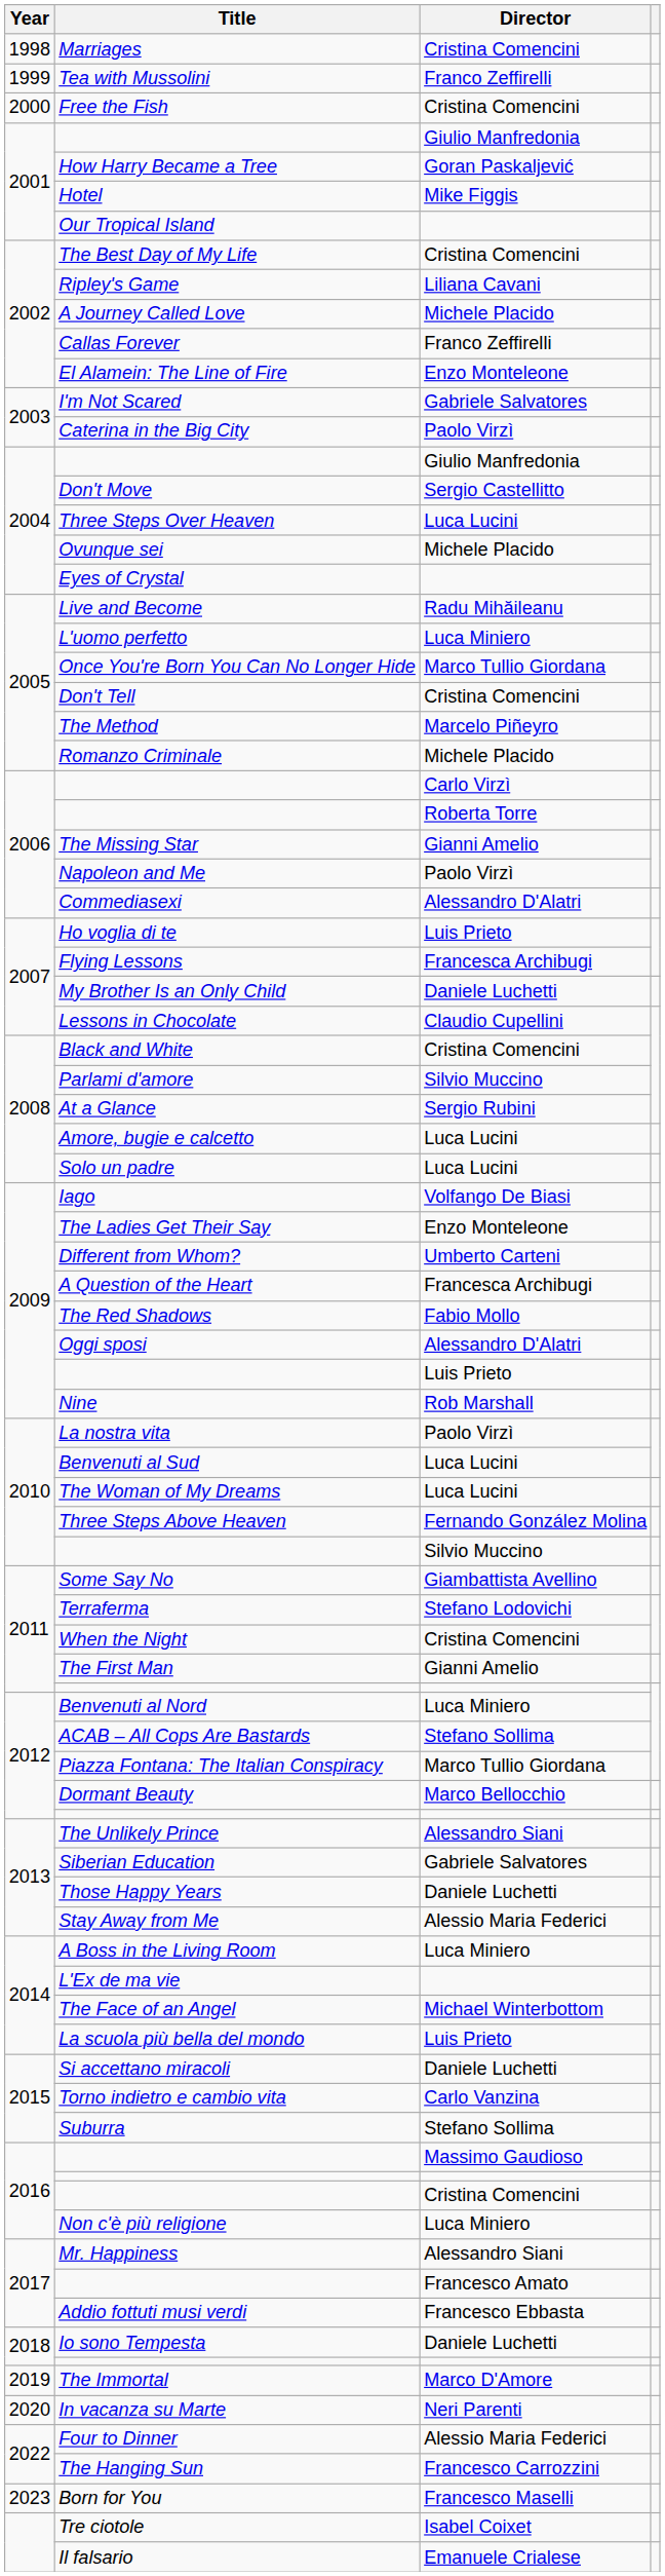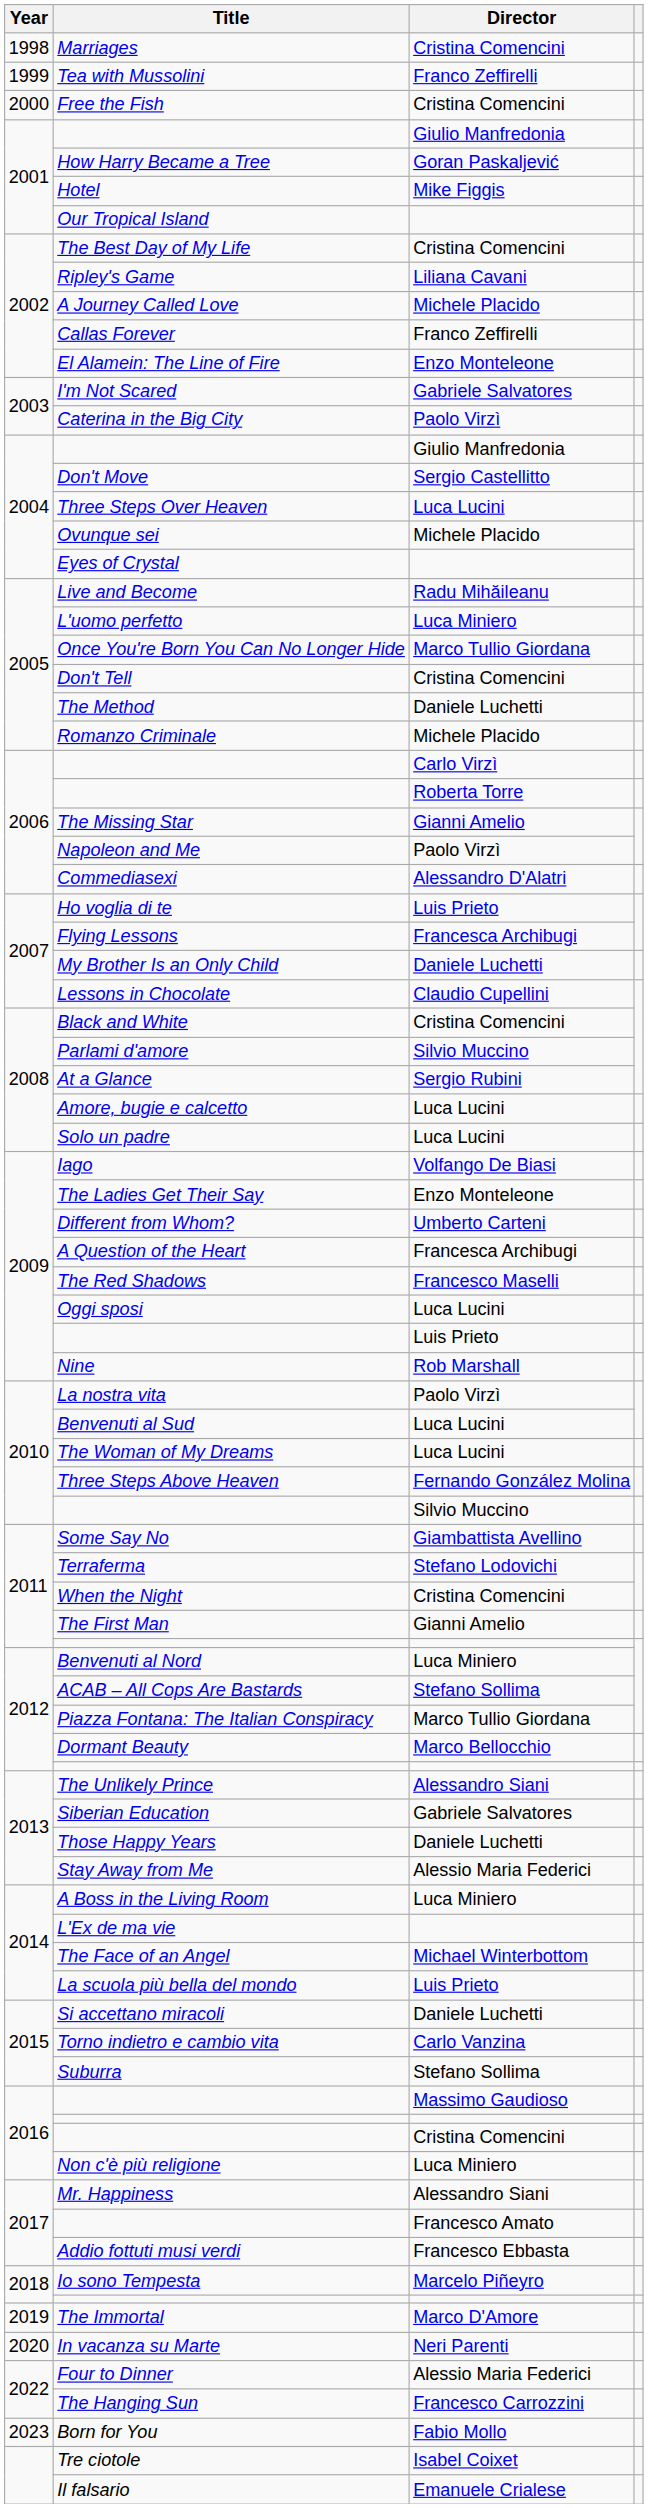The Method | Director: Marcelo Piñeyro -> Daniele Luchetti
The Red Shadows | Director: Fabio Mollo -> Francesco Maselli
Oggi sposi | Director: Alessandro D'Alatri -> Luca Lucini
Io sono Tempesta | Director: Daniele Luchetti -> Marcelo Piñeyro
Born for You | Director: Francesco Maselli -> Fabio Mollo
